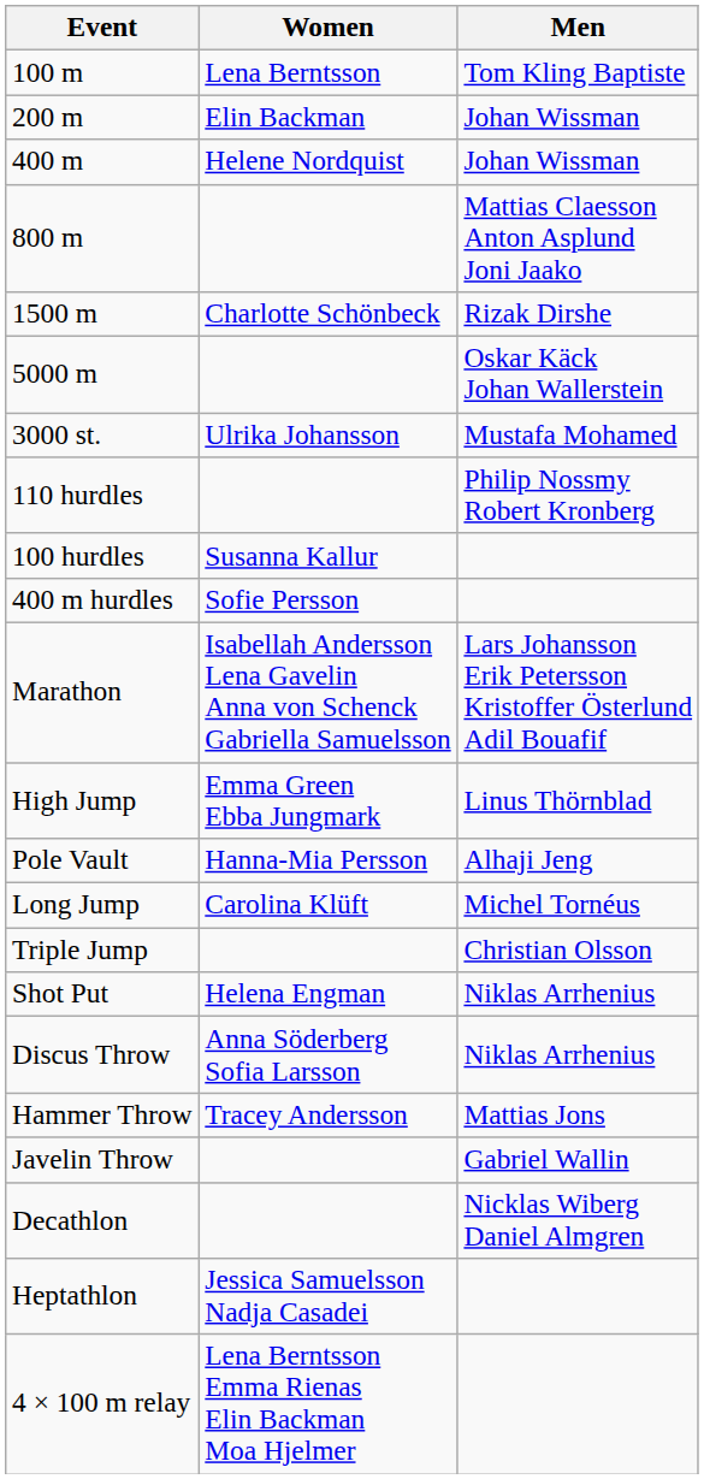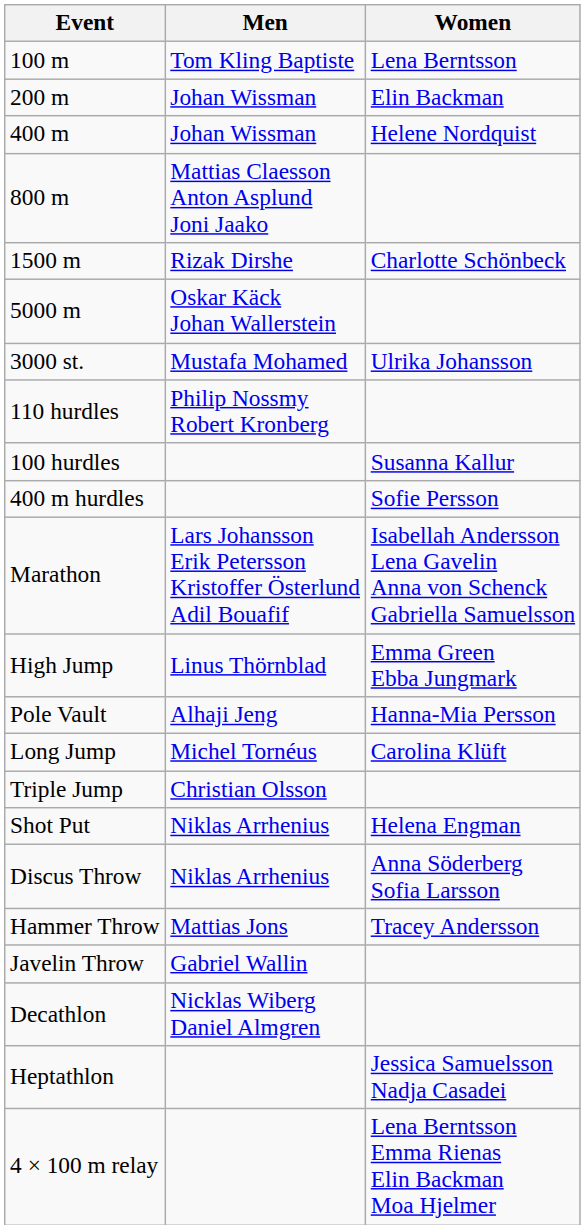columns swapped: Men <-> Women
